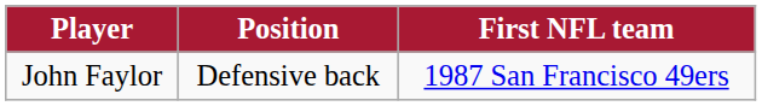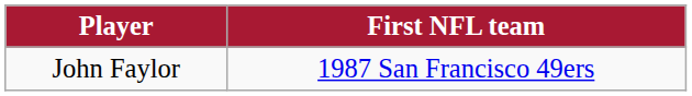- column: Position | Defensive back
